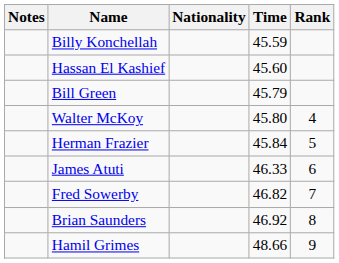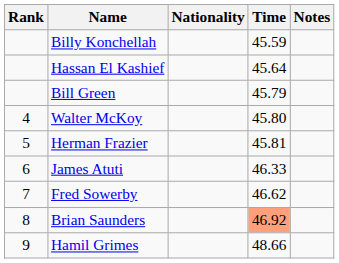columns swapped: Rank <-> Notes
Hassan El Kashief | Time: 45.60 -> 45.64
Herman Frazier | Time: 45.84 -> 45.81
Fred Sowerby | Time: 46.82 -> 46.62
Brian Saunders | Time: no background -> lightsalmon background
